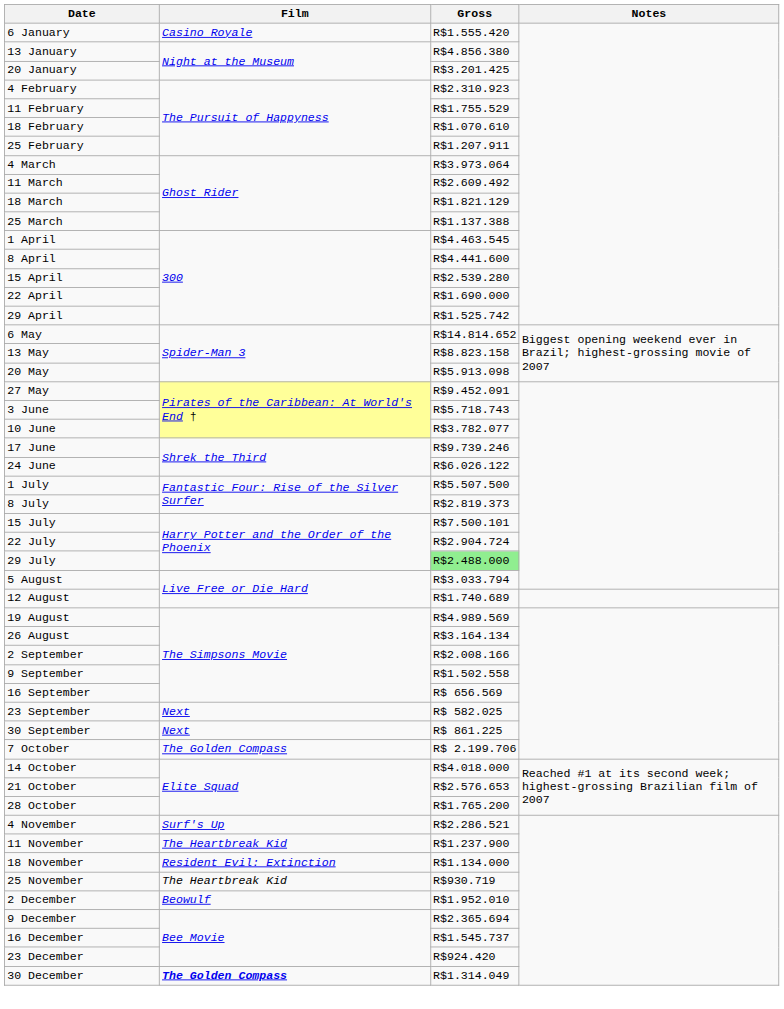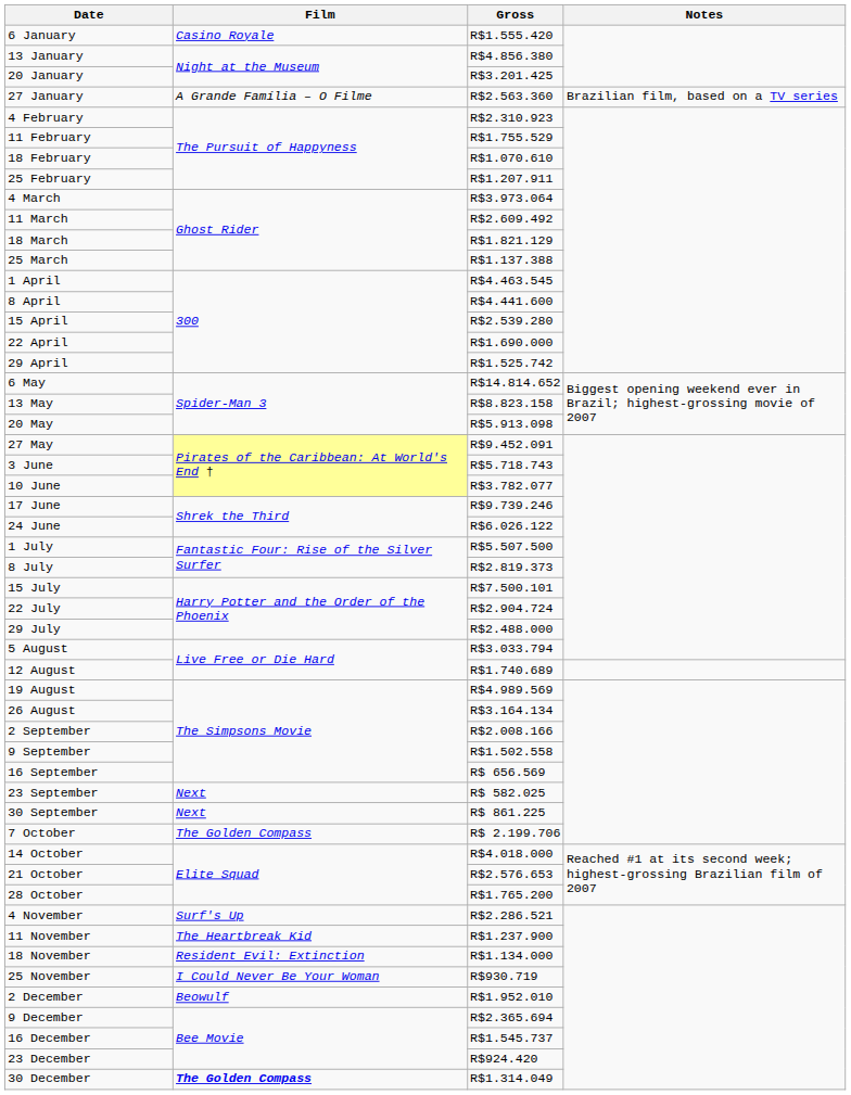+ row: 27 January | A Grande Família – O Filme | R$2.563.360 | Brazilian film, based on a TV series
29 July | Gross: lightgreen background -> no background
25 November | Film: The Heartbreak Kid -> I Could Never Be Your Woman
